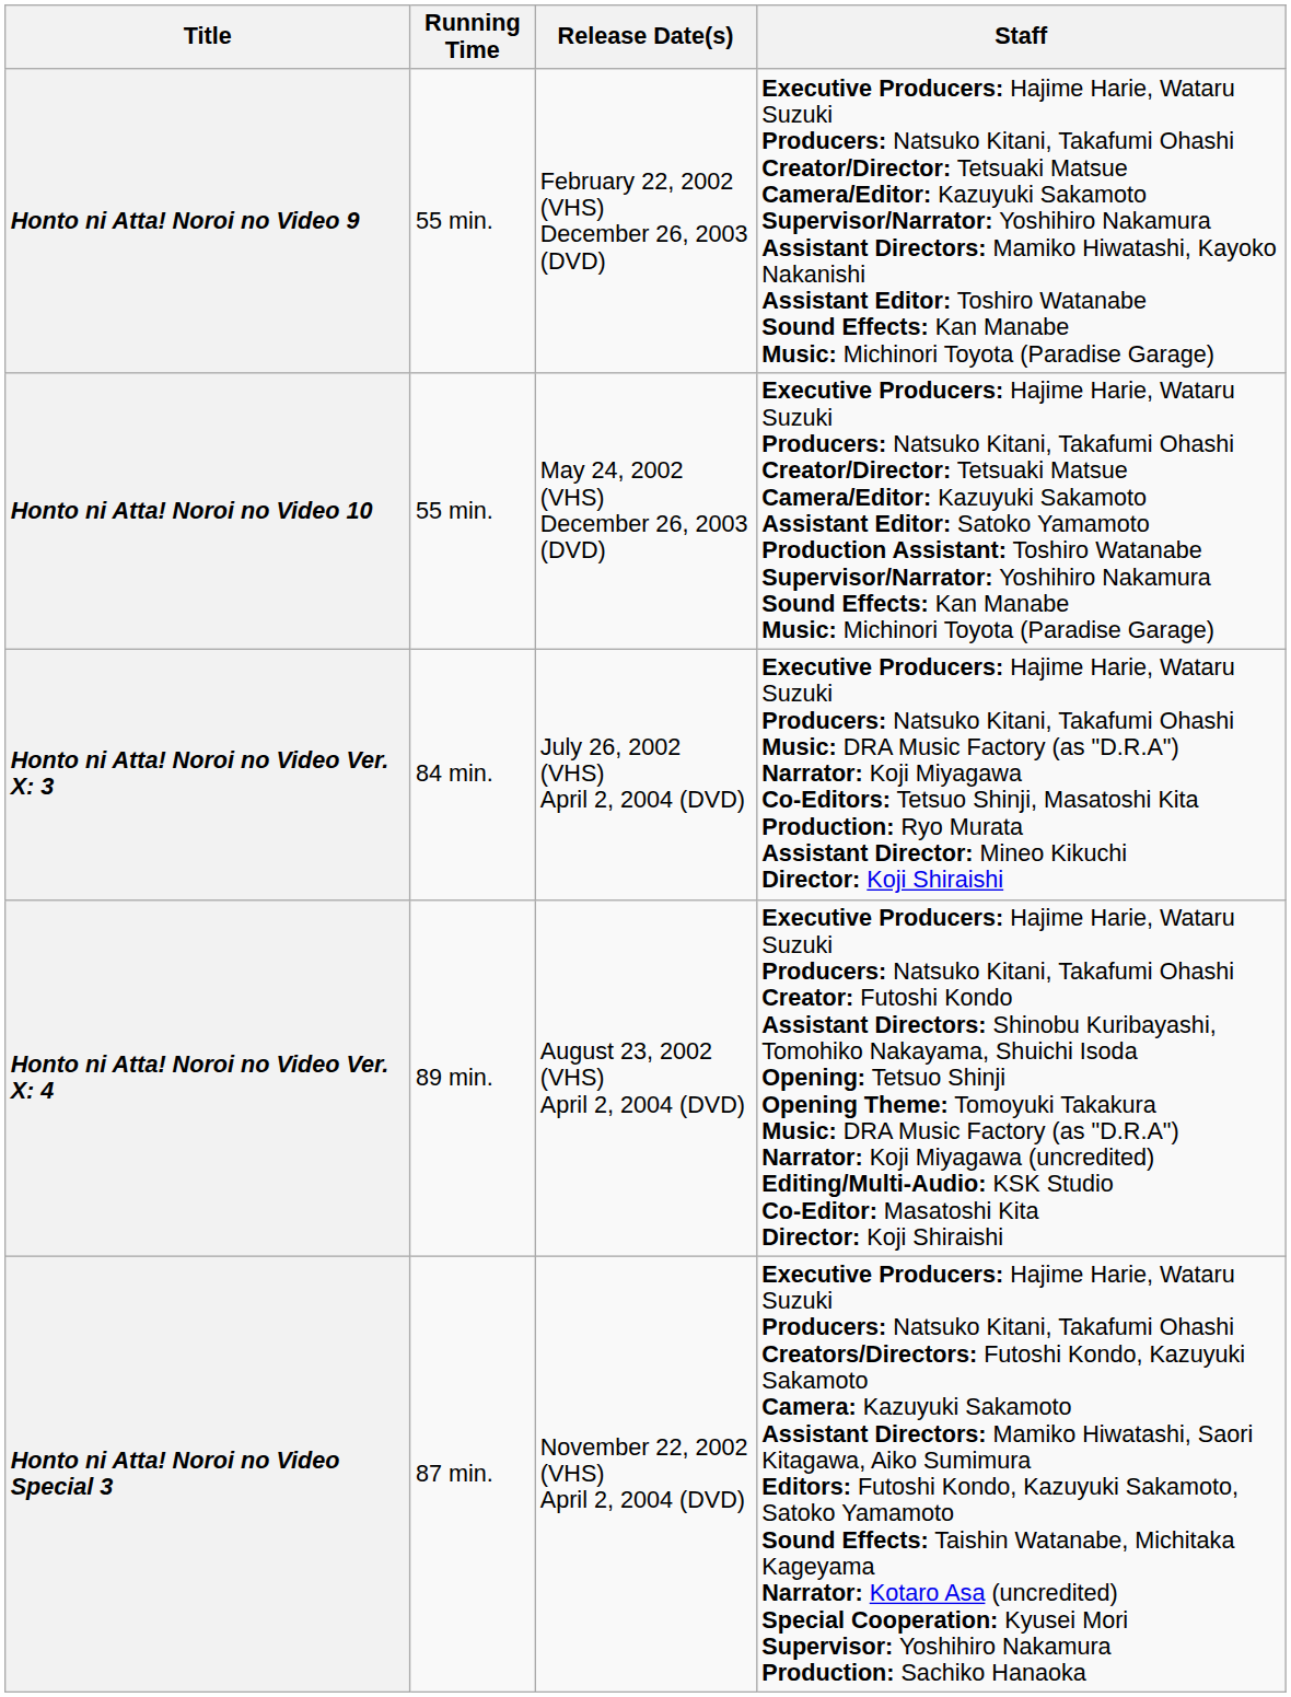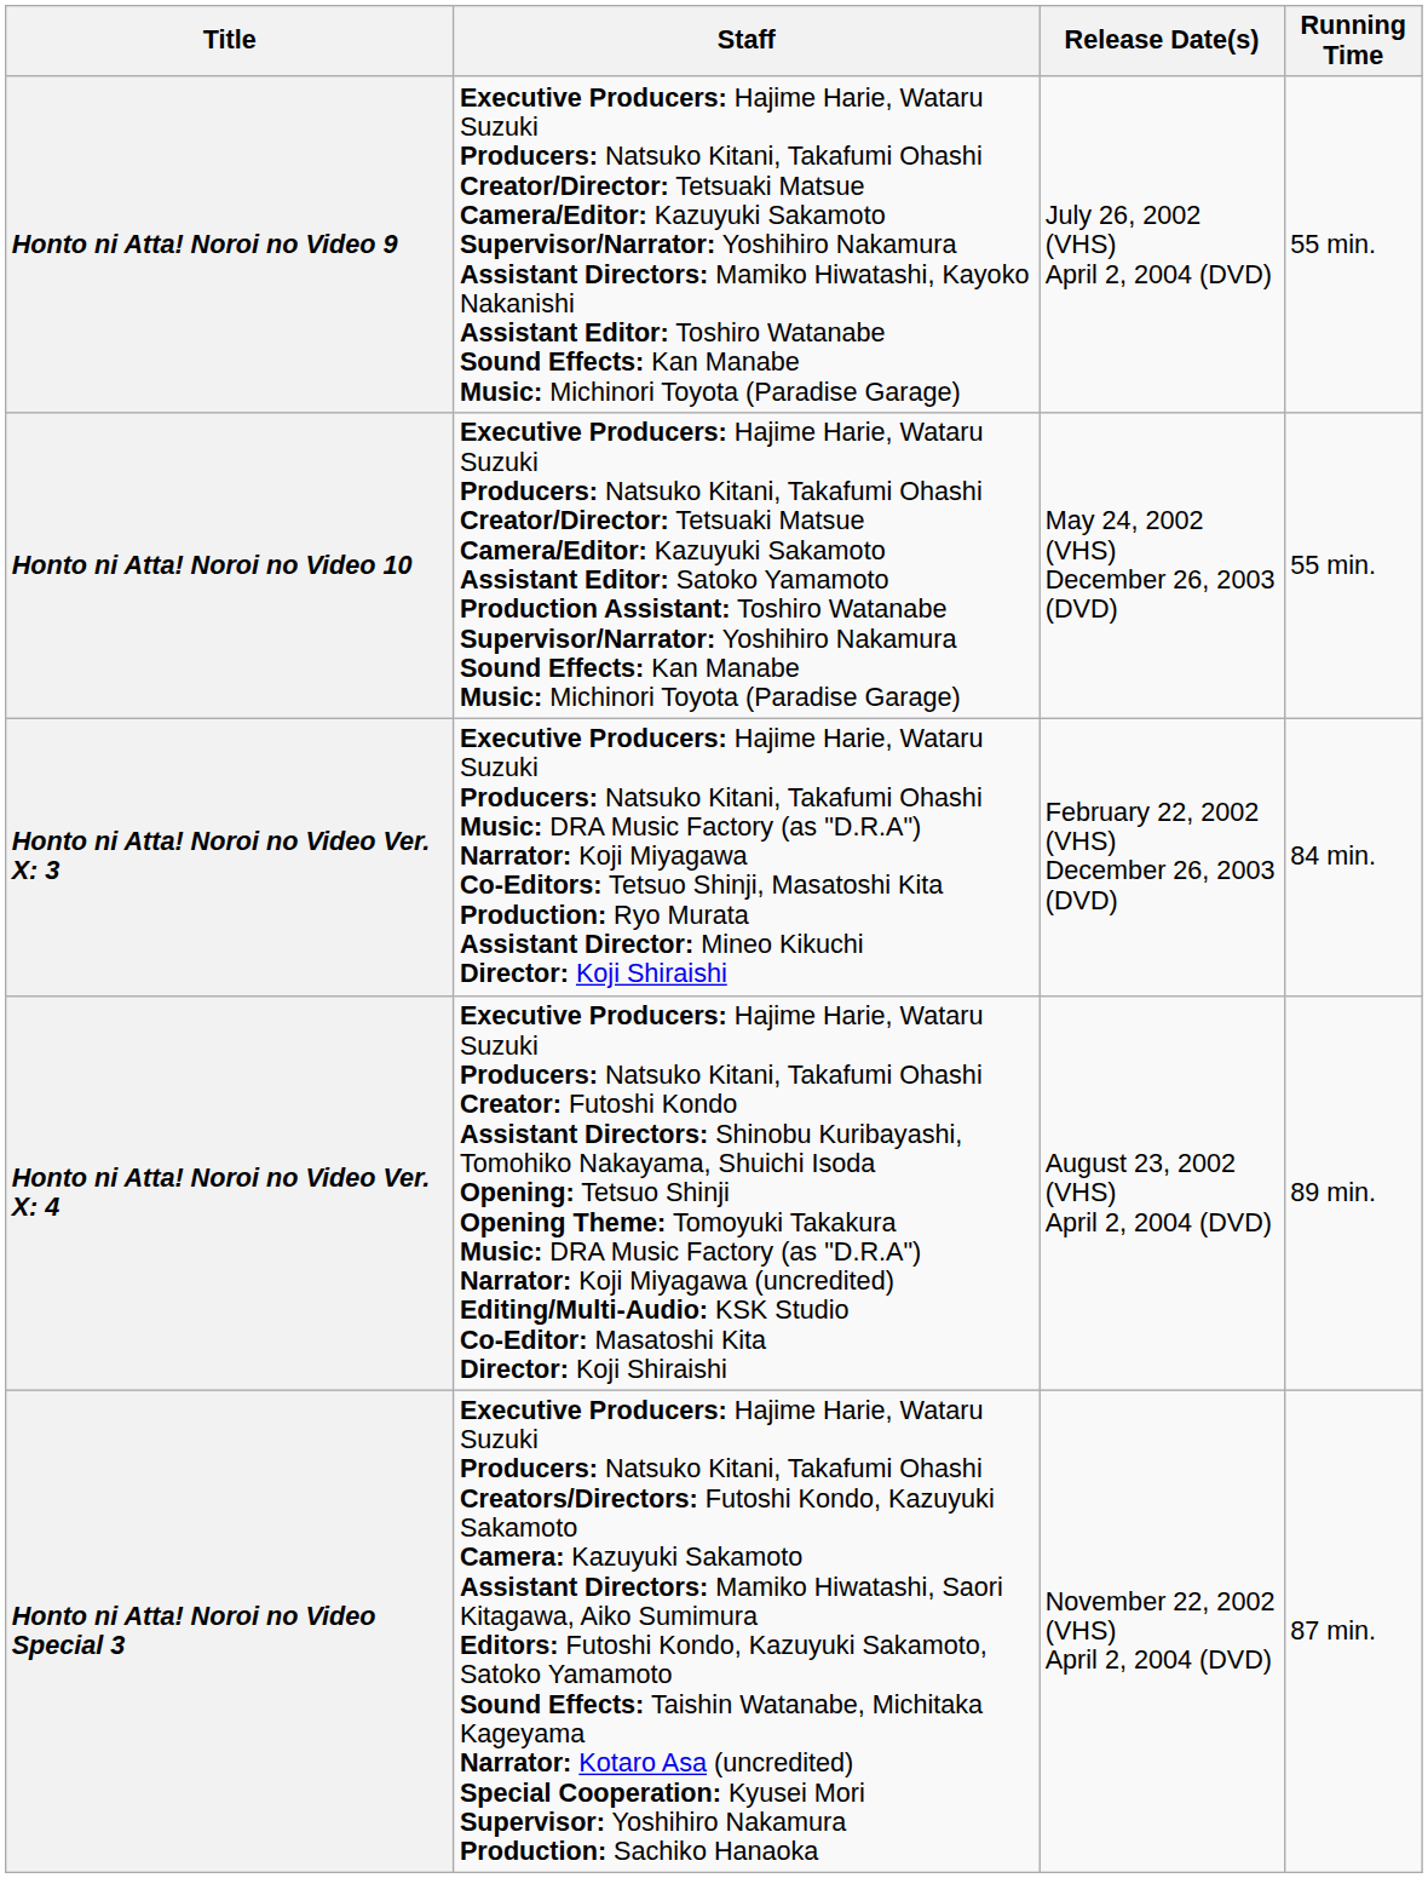columns swapped: Staff <-> Running Time
Honto ni Atta! Noroi no Video 9 | Release Date(s): February 22, 2002 (VHS) December 26, 2003 (DVD) -> July 26, 2002 (VHS) April 2, 2004 (DVD)
Honto ni Atta! Noroi no Video Ver. X: 3 | Release Date(s): July 26, 2002 (VHS) April 2, 2004 (DVD) -> February 22, 2002 (VHS) December 26, 2003 (DVD)
